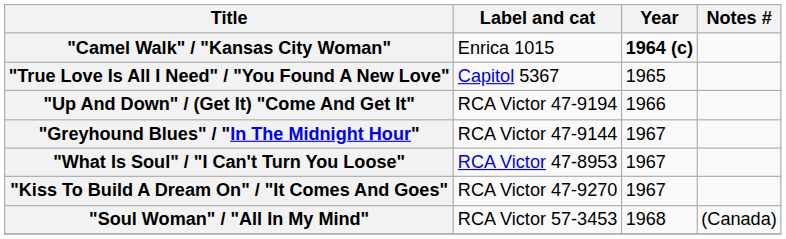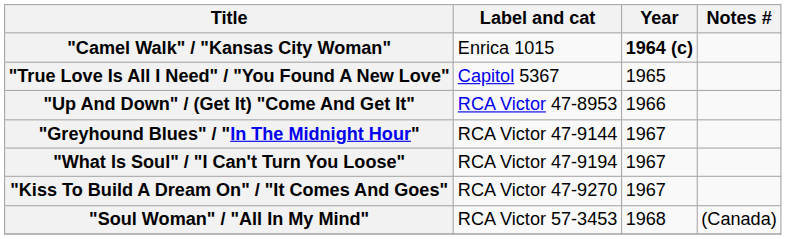"Up And Down" / (Get It) "Come And Get It" | Label and cat: RCA Victor 47-9194 -> RCA Victor 47-8953
"What Is Soul" / "I Can't Turn You Loose" | Label and cat: RCA Victor 47-8953 -> RCA Victor 47-9194
